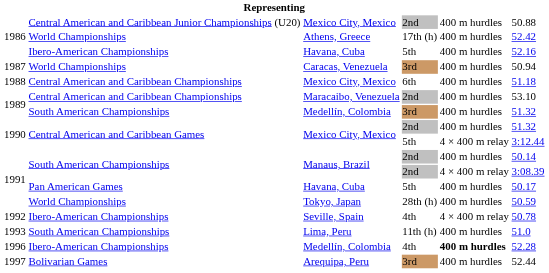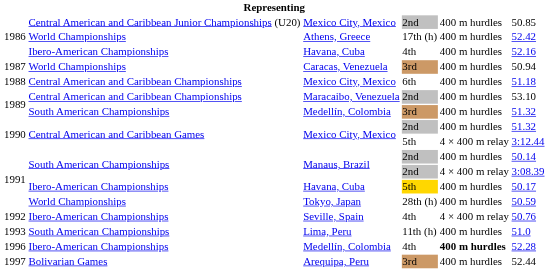1986 / Mexico City, Mexico | column 6: 50.88 -> 50.85
1986 / Havana, Cuba | column 4: 5th -> 4th
1991 / Havana, Cuba | column 2: Pan American Games -> Ibero-American Championships
1991 / Havana, Cuba | column 4: no background -> gold background
Seville, Spain | column 6: 50.78 -> 50.76
